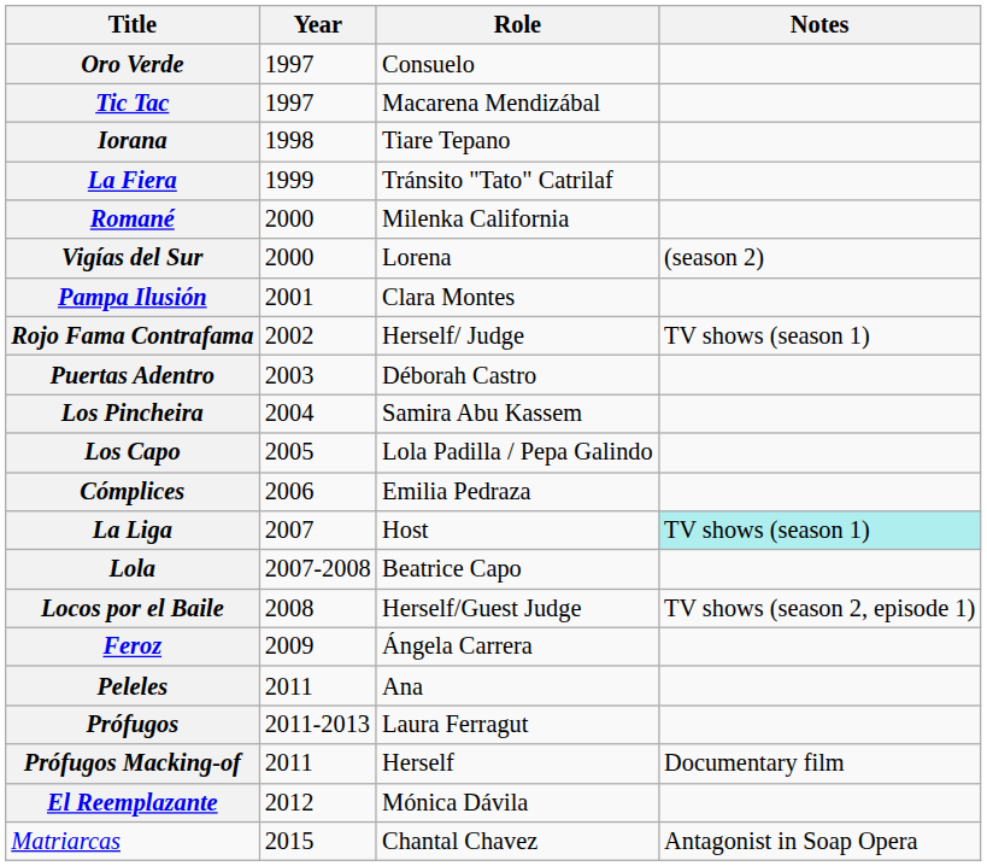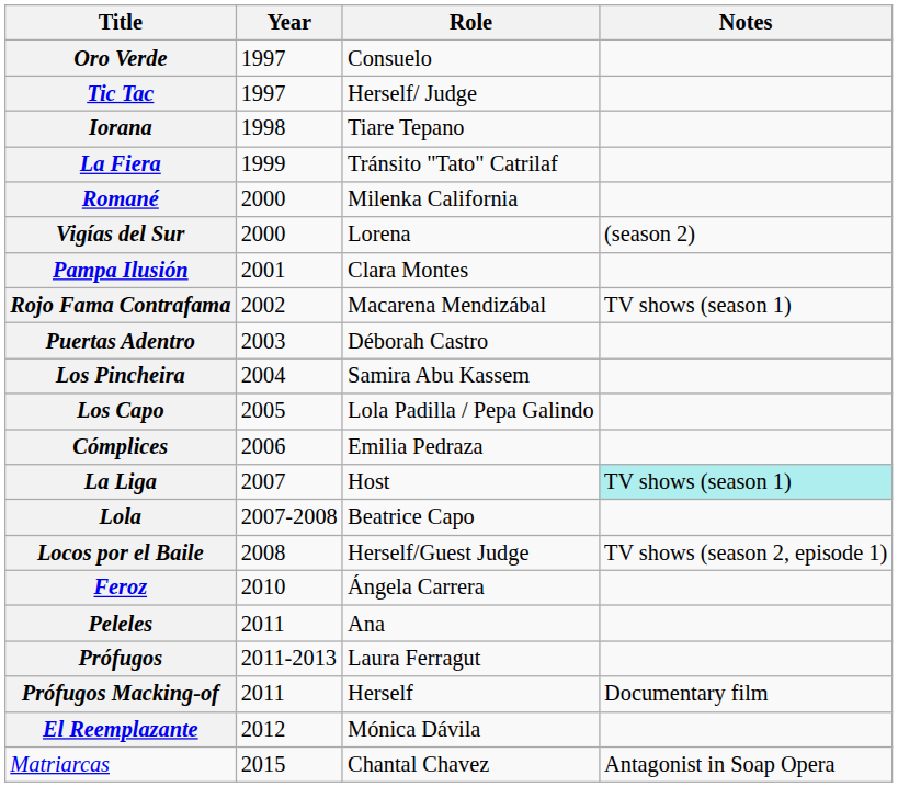Tic Tac | Role: Macarena Mendizábal -> Herself/ Judge
Rojo Fama Contrafama | Role: Herself/ Judge -> Macarena Mendizábal
Feroz | Year: 2009 -> 2010
